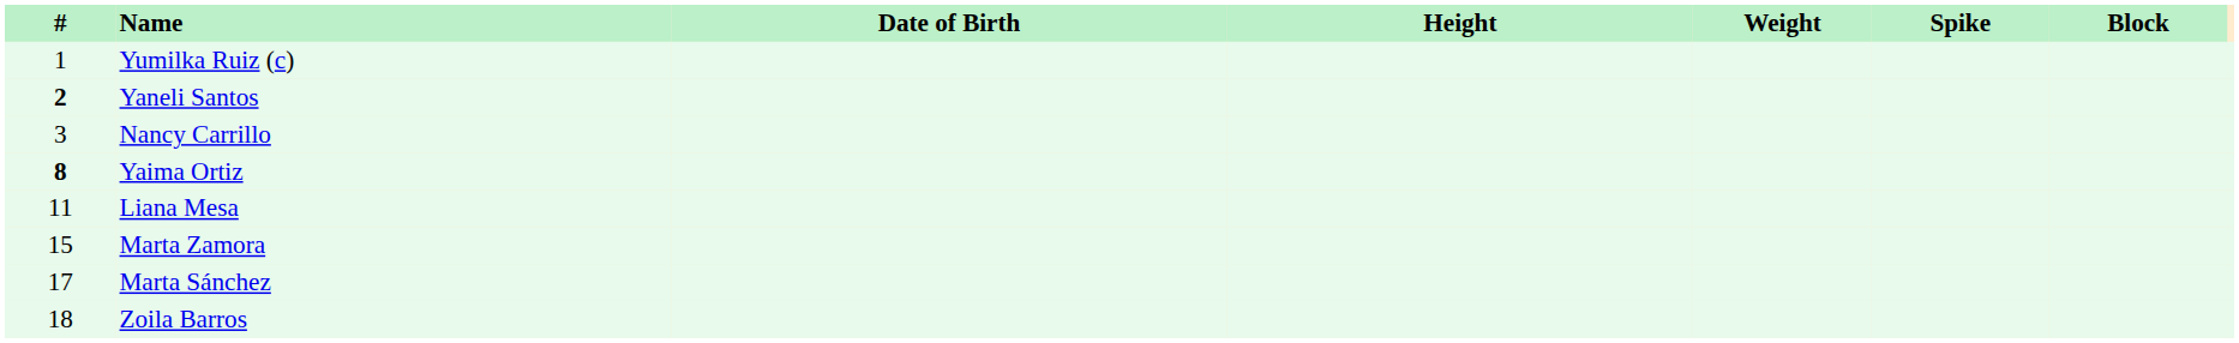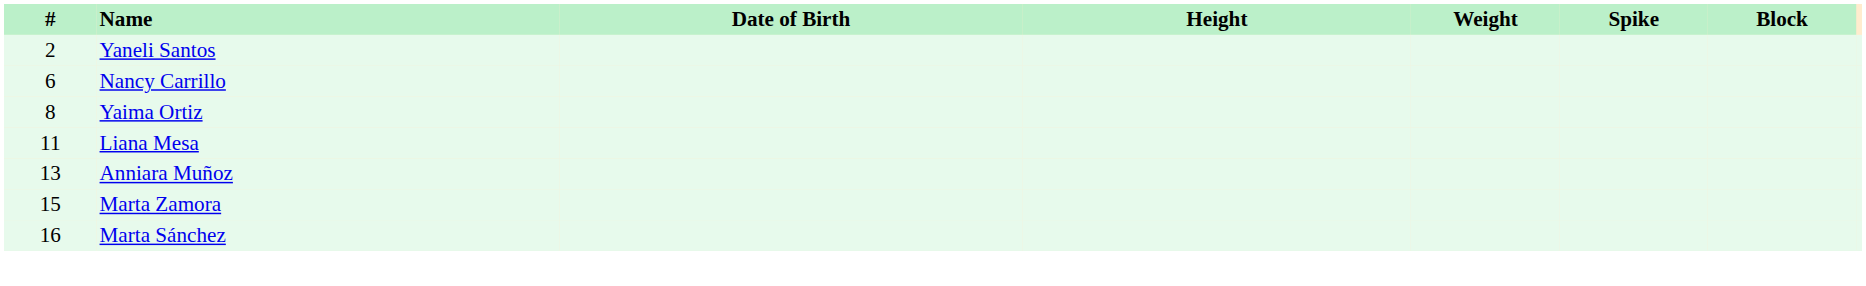- row: 1 | Yumilka Ruiz (c)
Yaneli Santos | #: bold -> normal
Nancy Carrillo | #: 3 -> 6
Yaima Ortiz | #: bold -> normal
+ row: 13 | Anniara Muñoz
Marta Sánchez | #: 17 -> 16
- row: 18 | Zoila Barros
